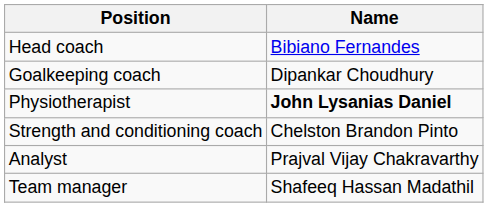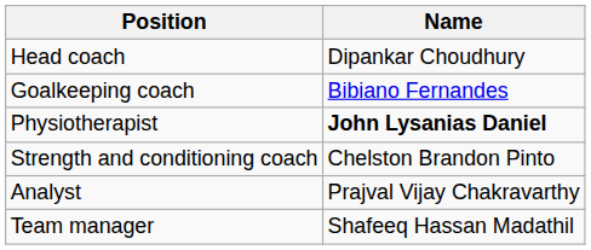Head coach | Name: Bibiano Fernandes -> Dipankar Choudhury
Goalkeeping coach | Name: Dipankar Choudhury -> Bibiano Fernandes
